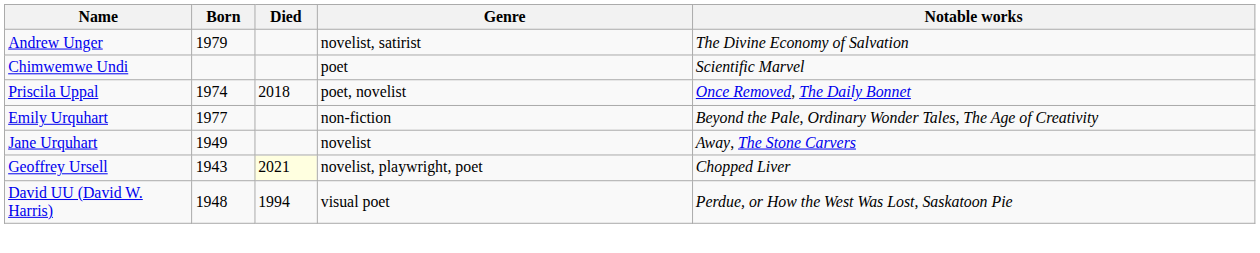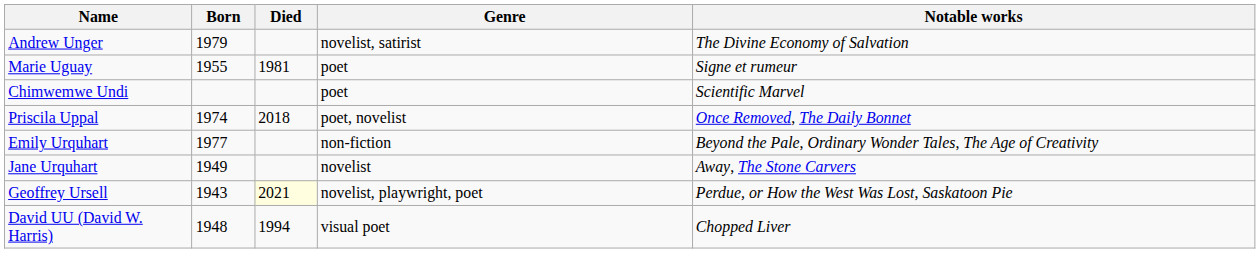+ row: Marie Uguay | 1955 | 1981 | poet | Signe et rumeur
Geoffrey Ursell | Notable works: Chopped Liver -> Perdue, or How the West Was Lost, Saskatoon Pie
David UU (David W. Harris) | Notable works: Perdue, or How the West Was Lost, Saskatoon Pie -> Chopped Liver
